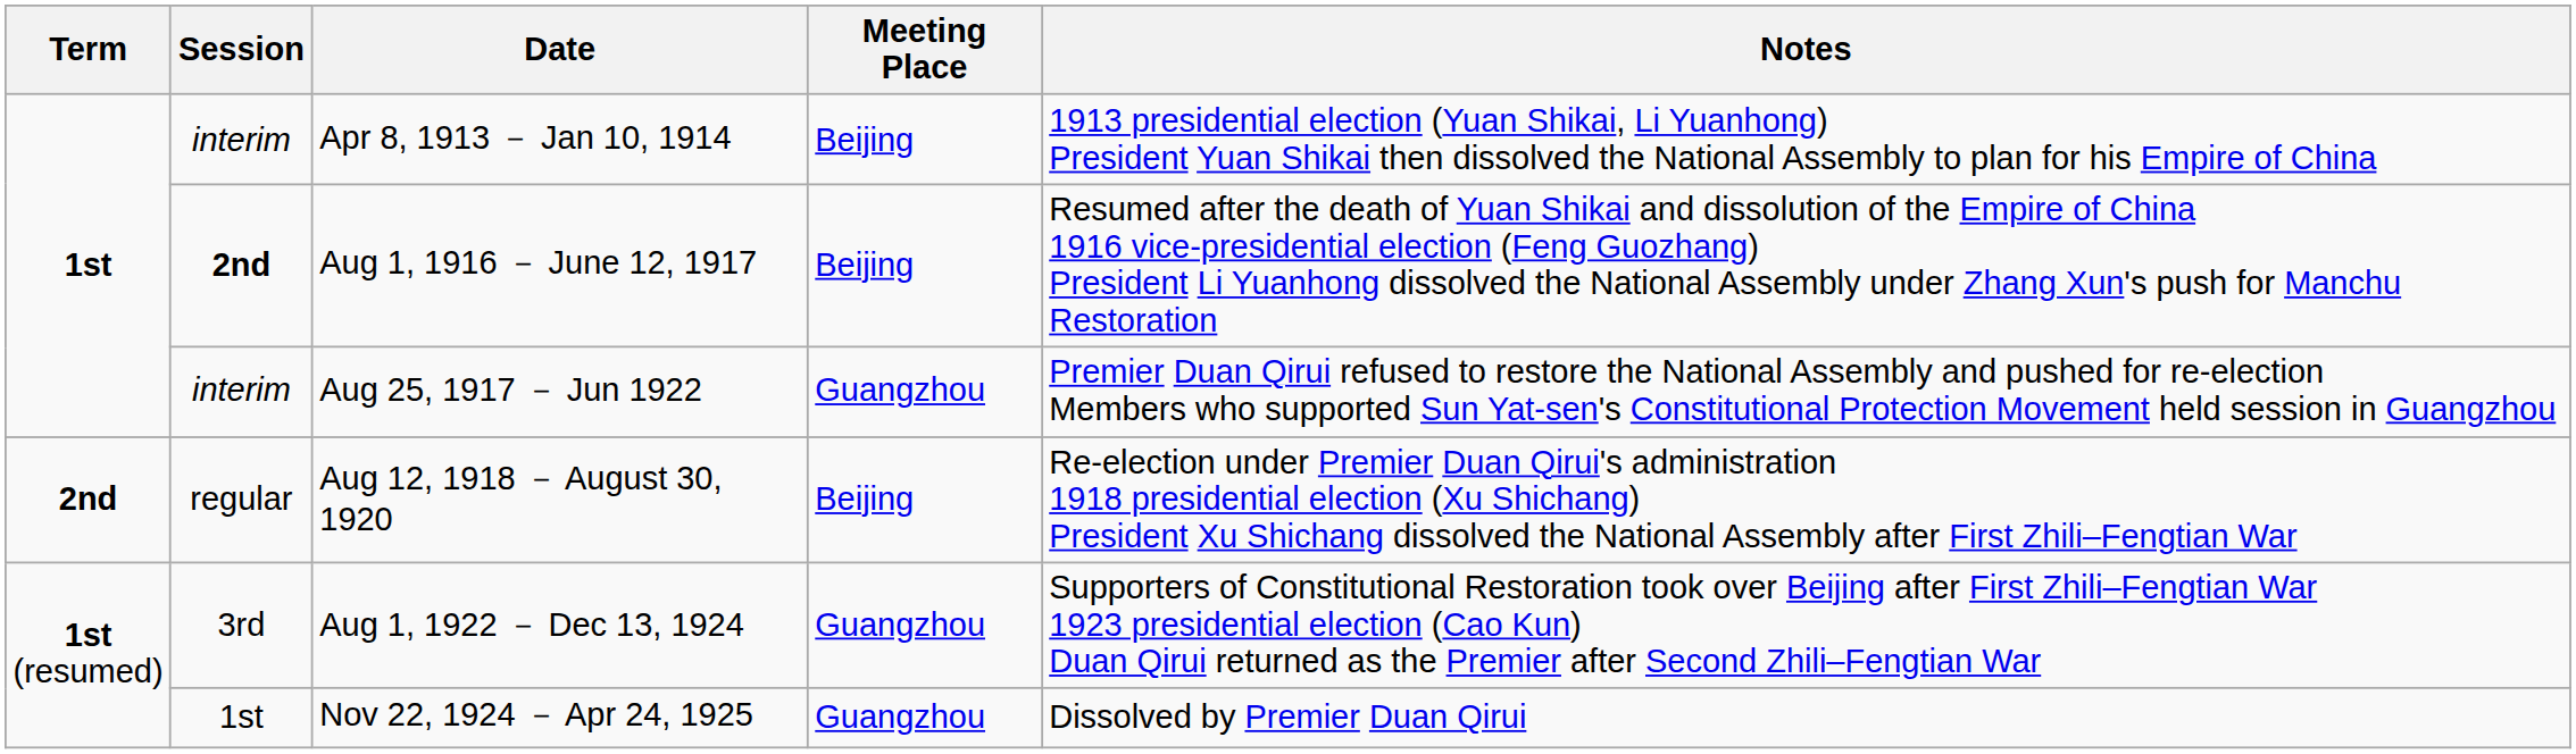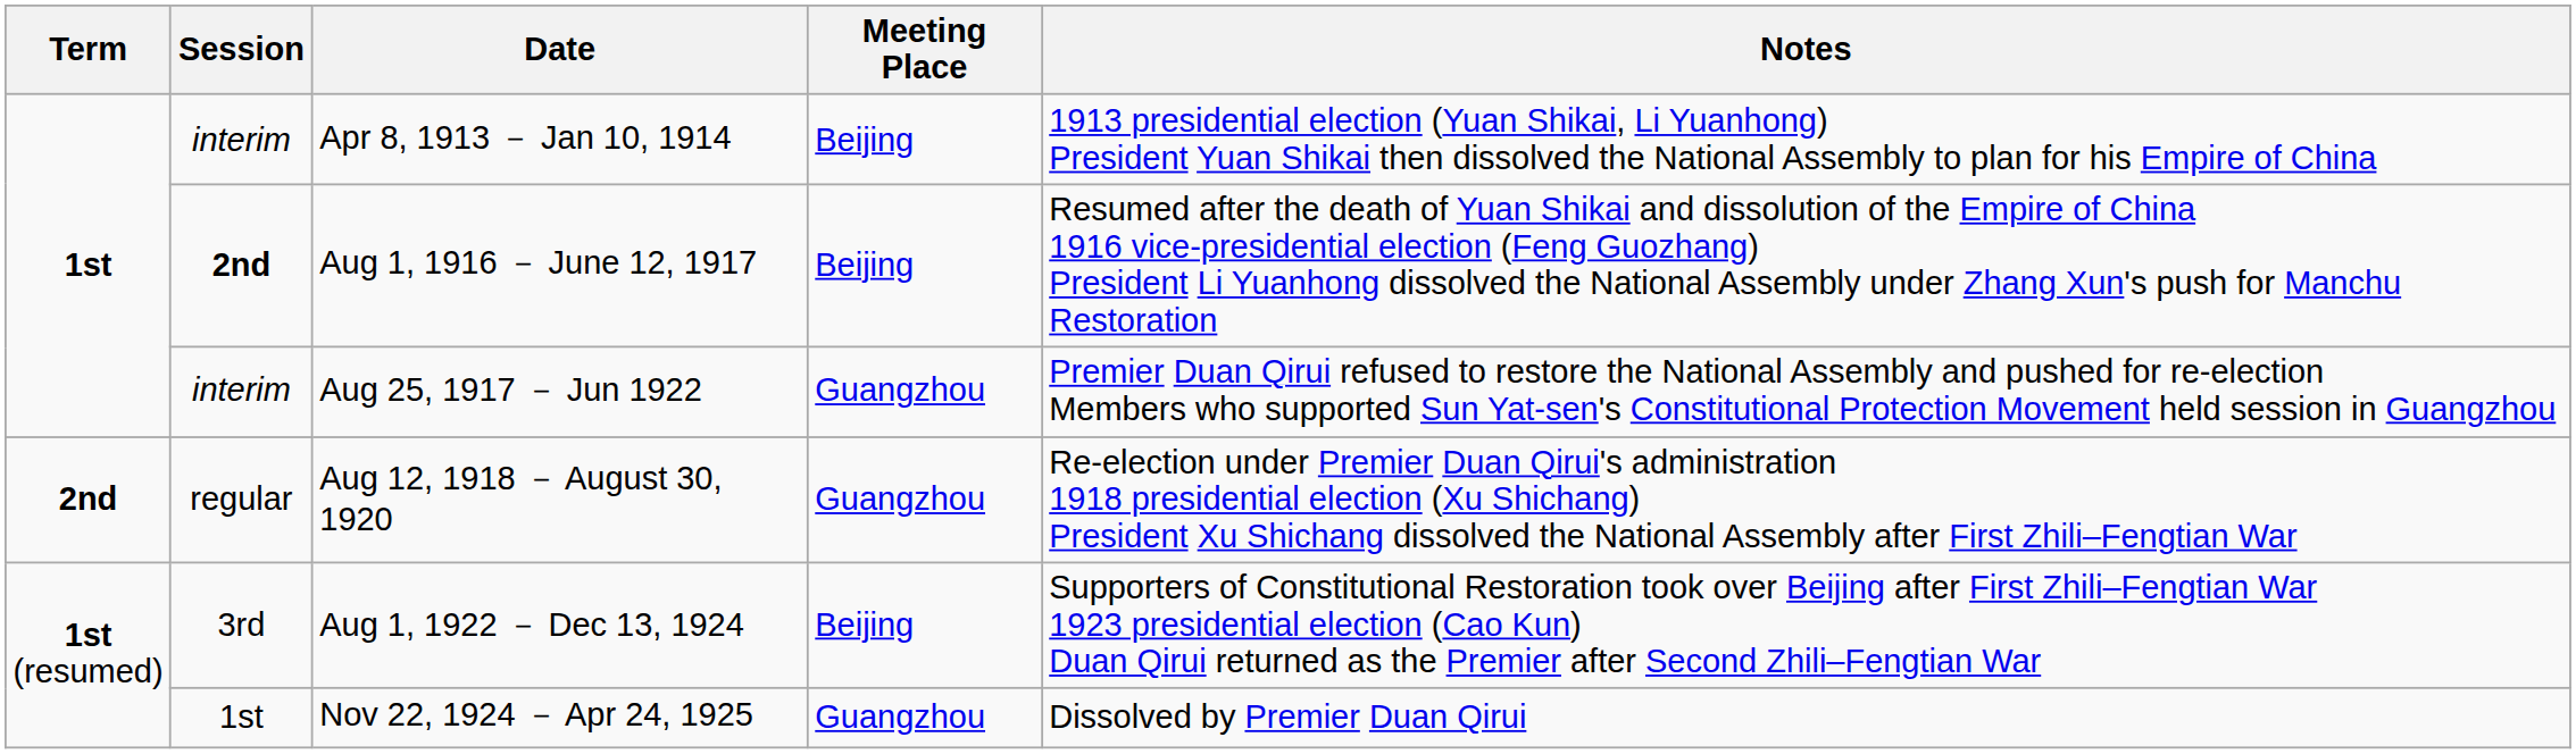Aug 12, 1918 － August 30, 1920 | Meeting Place: Beijing -> Guangzhou
Aug 1, 1922 － Dec 13, 1924 | Meeting Place: Guangzhou -> Beijing
